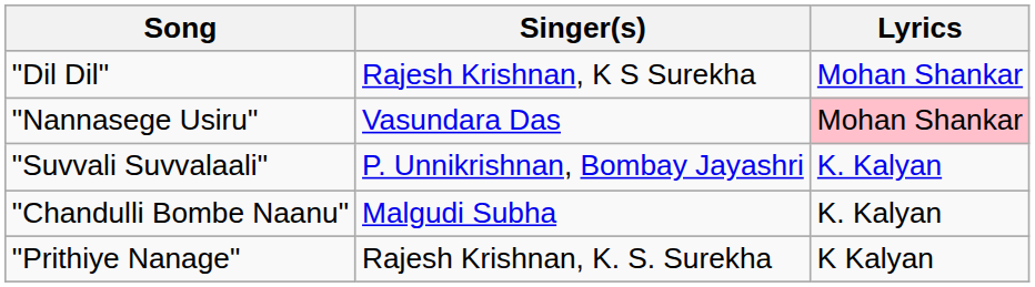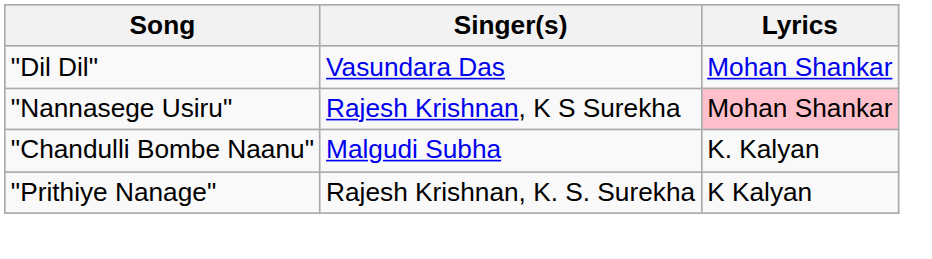"Dil Dil" | Singer(s): Rajesh Krishnan, K S Surekha -> Vasundara Das
"Nannasege Usiru" | Singer(s): Vasundara Das -> Rajesh Krishnan, K S Surekha
- row: "Suvvali Suvvalaali" | P. Unnikrishnan, Bombay Jayashri | K. Kalyan
